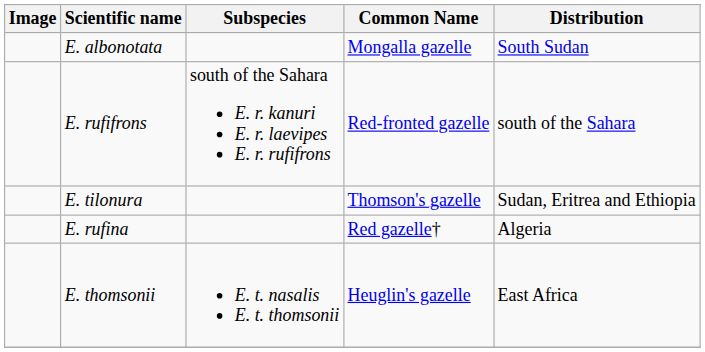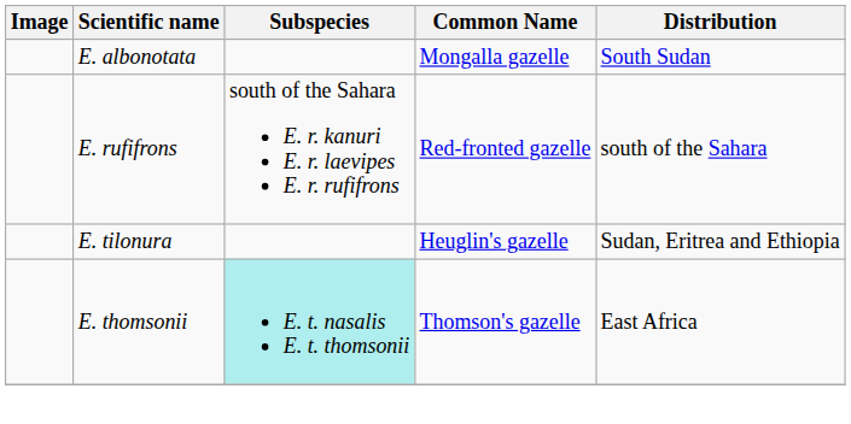E. tilonura | Common Name: Thomson's gazelle -> Heuglin's gazelle
- row: E. rufina | Red gazelle† | Algeria
E. thomsonii | Subspecies: no background -> paleturquoise background
E. thomsonii | Common Name: Heuglin's gazelle -> Thomson's gazelle
